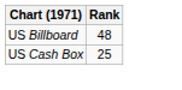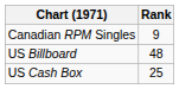+ row: Canadian RPM Singles | 9
